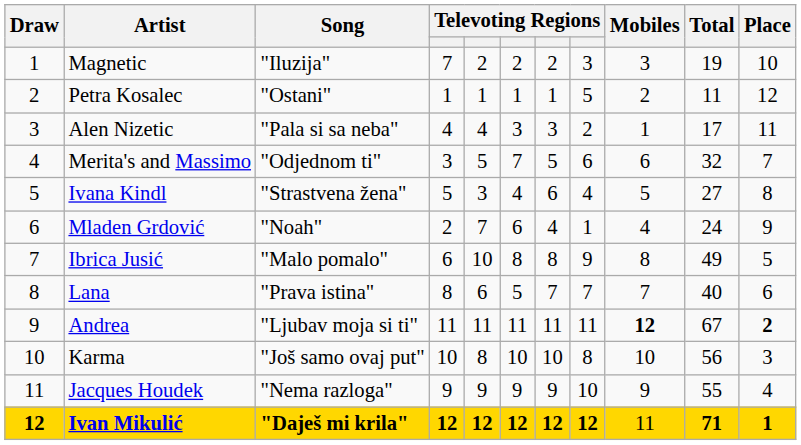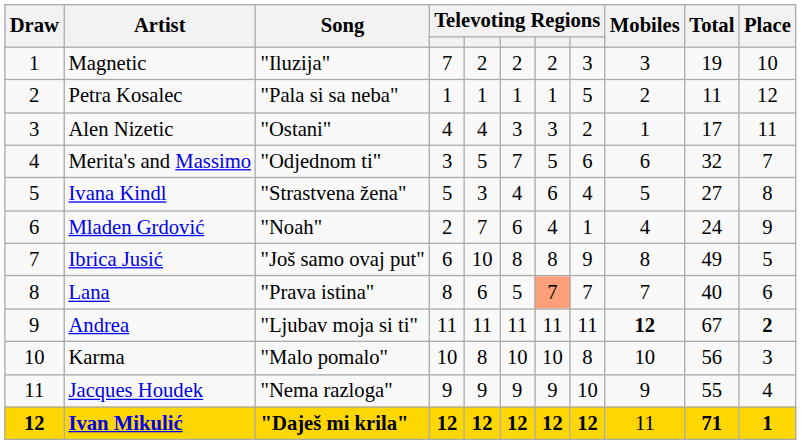Petra Kosalec | Song: "Ostani" -> "Pala si sa neba"
Alen Nizetic | Song: "Pala si sa neba" -> "Ostani"
Ibrica Jusić | Song: "Malo pomalo" -> "Još samo ovaj put"
Lana | column 7: no background -> lightsalmon background
Karma | Song: "Još samo ovaj put" -> "Malo pomalo"
